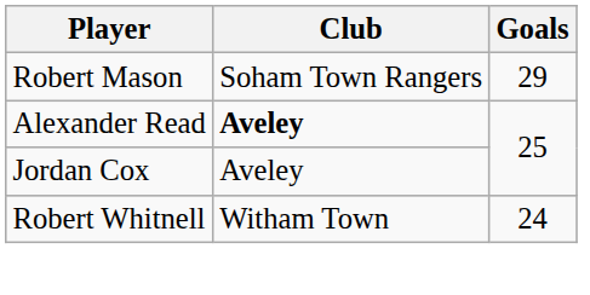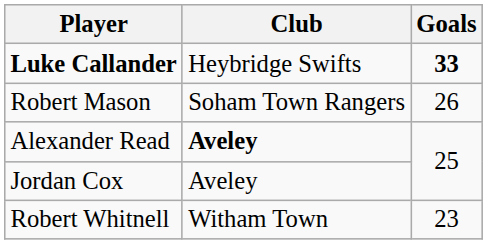+ row: Luke Callander | Heybridge Swifts | 33
Robert Mason | Goals: 29 -> 26
Robert Whitnell | Goals: 24 -> 23
